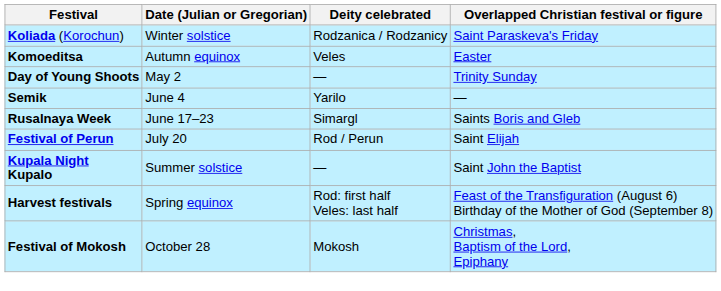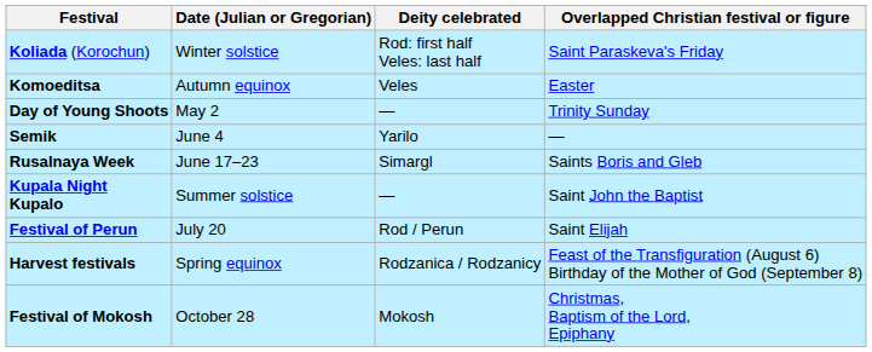Koliada (Korochun) | Deity celebrated: Rodzanica / Rodzanicy -> Rod: first half Veles: last half
rows swapped: Kupala Night Kupalo <-> Festival of Perun
Harvest festivals | Deity celebrated: Rod: first half Veles: last half -> Rodzanica / Rodzanicy
